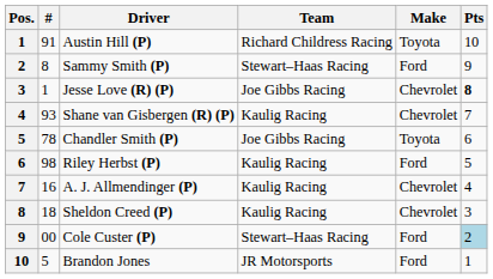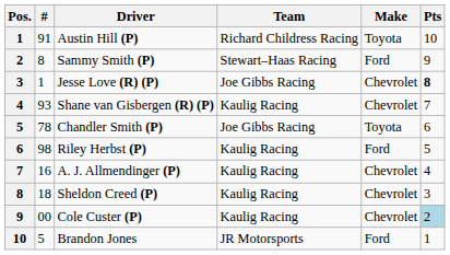Cole Custer (P) | Team: Stewart–Haas Racing -> Kaulig Racing
Cole Custer (P) | Make: Ford -> Chevrolet
